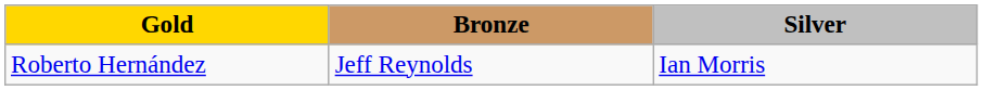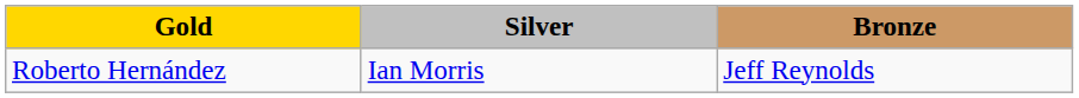columns swapped: Silver <-> Bronze
